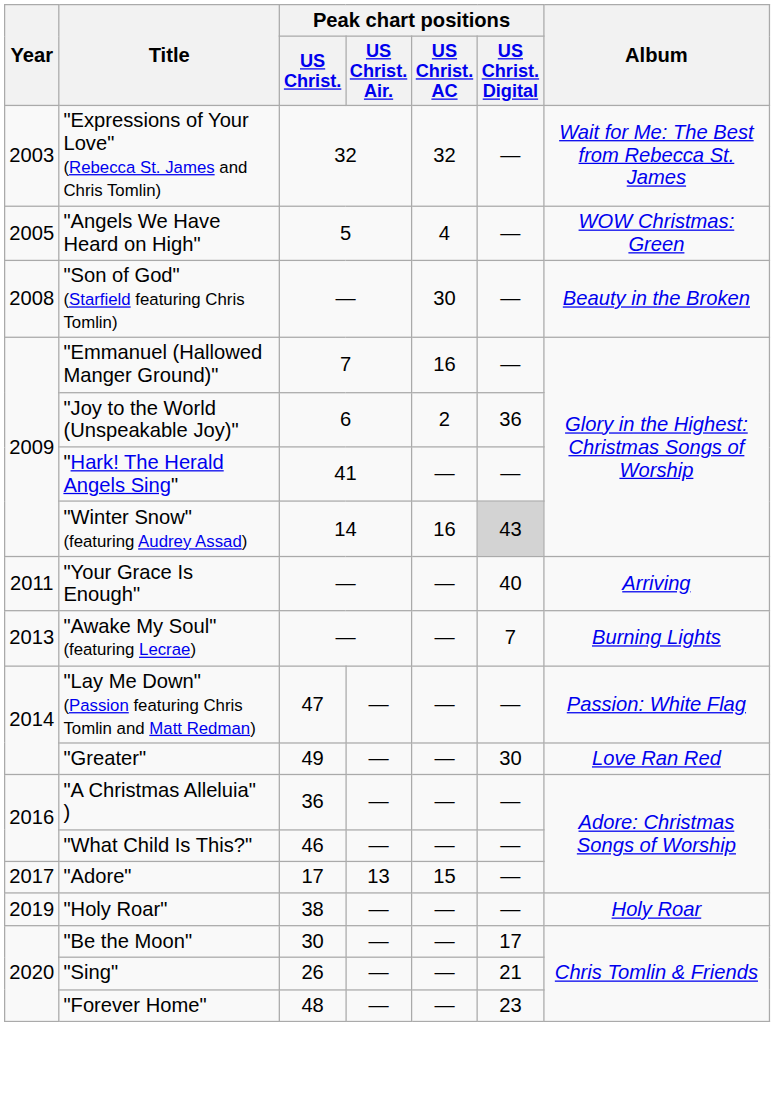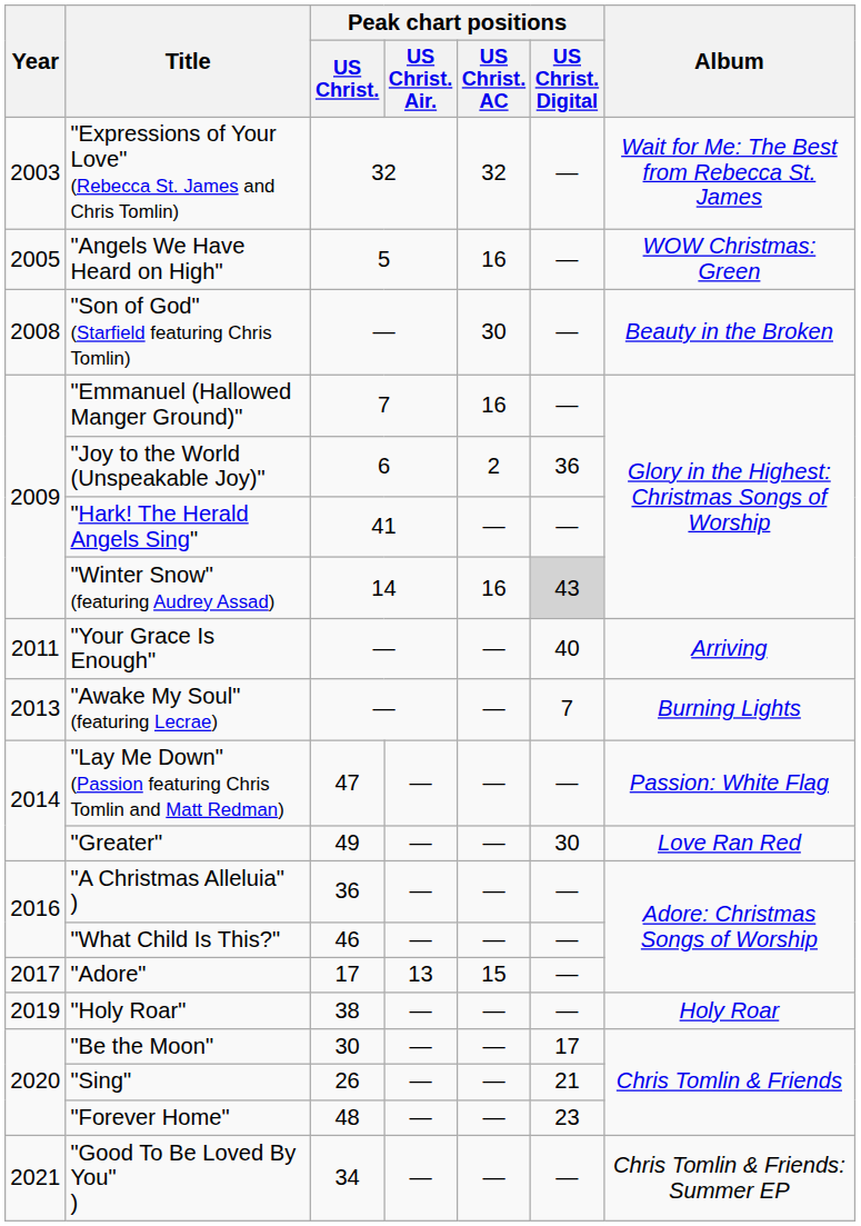"Angels We Have Heard on High" | Peak chart positions / US Christ. AC: 4 -> 16
+ row: 2021 | "Good To Be Loved By You" ) | 34 | — | — | — | Chris Tomlin & Friends: Summer EP
